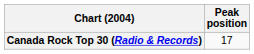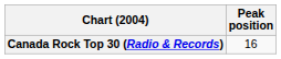Canada Rock Top 30 (Radio & Records) | Peak position: 17 -> 16
